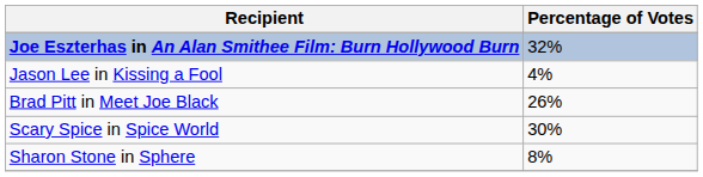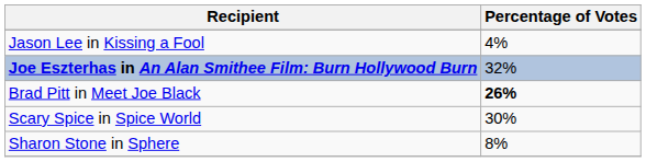rows swapped: Joe Eszterhas in An Alan Smithee Film: Burn Hollywood Burn <-> Jason Lee in Kissing a Fool
Brad Pitt in Meet Joe Black | Percentage of Votes: normal -> bold
